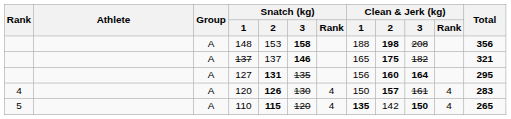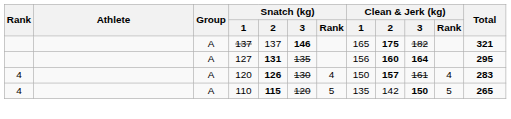- row: A | 148 | 153 | 158 | 188 | 198 | 208 | 356
110 | Rank: 5 -> 4
110 | Snatch (kg) / Rank: 4 -> 5
110 | Clean & Jerk (kg) / 1: bold -> normal
110 | Clean & Jerk (kg) / Rank: 4 -> 5
